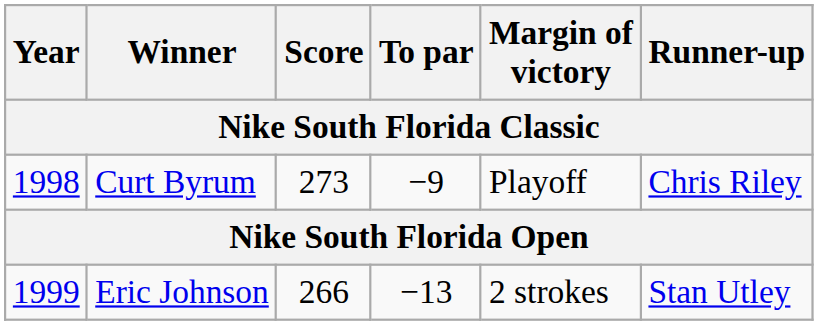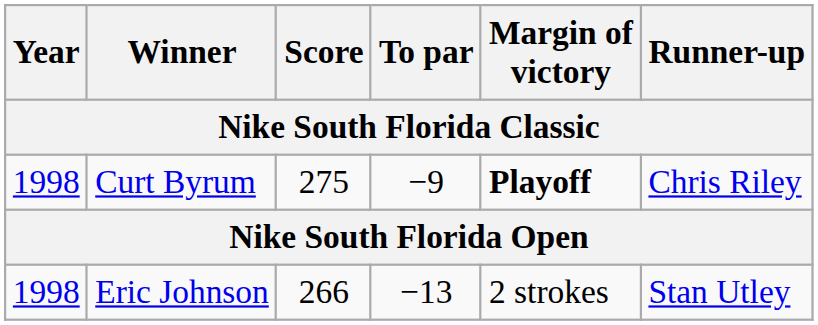Curt Byrum | Score: 273 -> 275
Curt Byrum | Margin of victory: normal -> bold
Eric Johnson | Year: 1999 -> 1998
